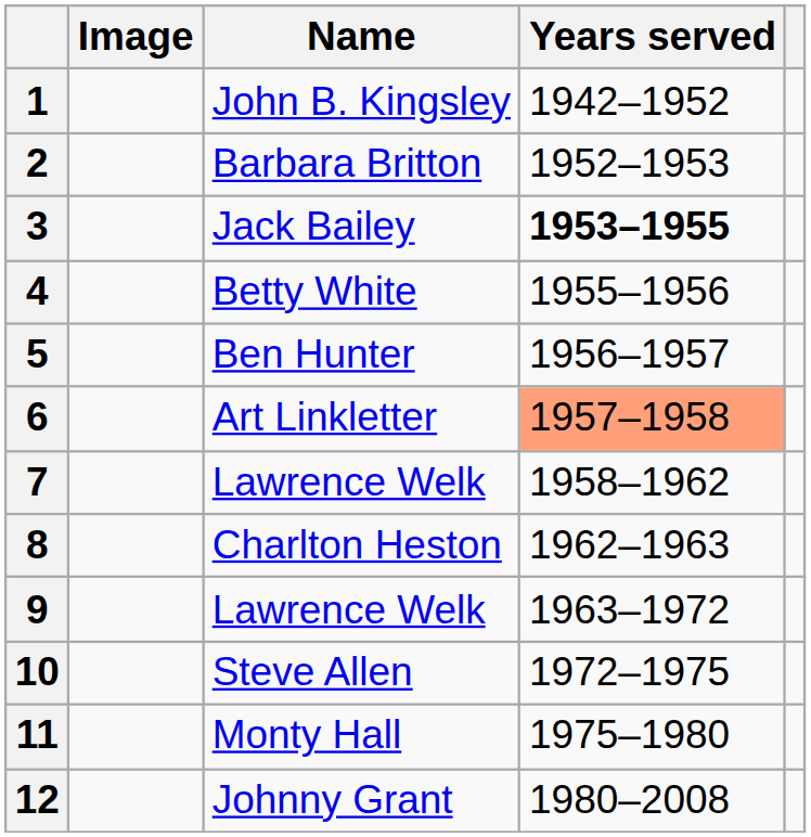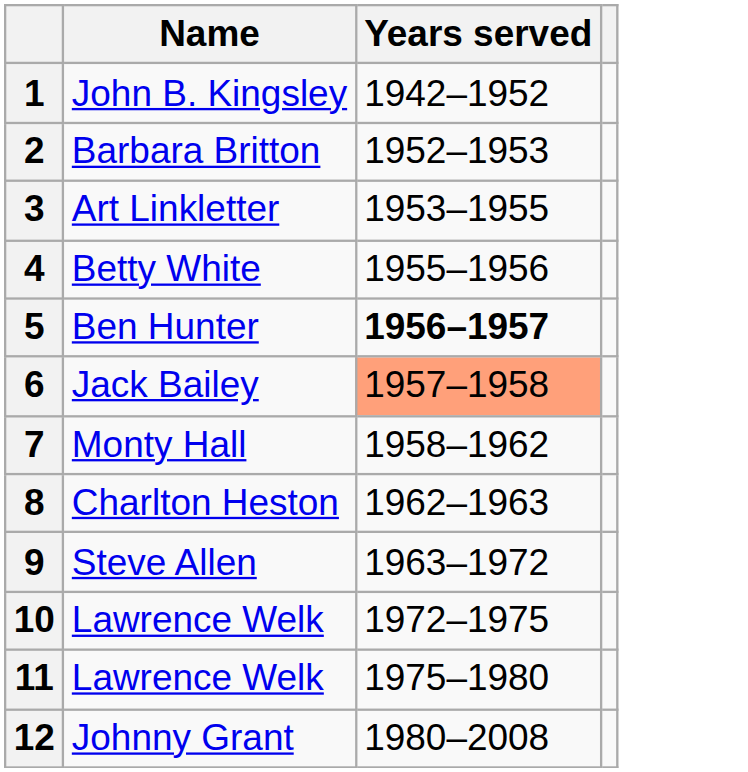- column: Image
3 | Name: Jack Bailey -> Art Linkletter
3 | Years served: bold -> normal
5 | Years served: normal -> bold
6 | Name: Art Linkletter -> Jack Bailey
7 | Name: Lawrence Welk -> Monty Hall
9 | Name: Lawrence Welk -> Steve Allen
10 | Name: Steve Allen -> Lawrence Welk
11 | Name: Monty Hall -> Lawrence Welk
